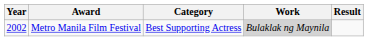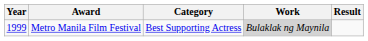Metro Manila Film Festival | Year: 2002 -> 1999
